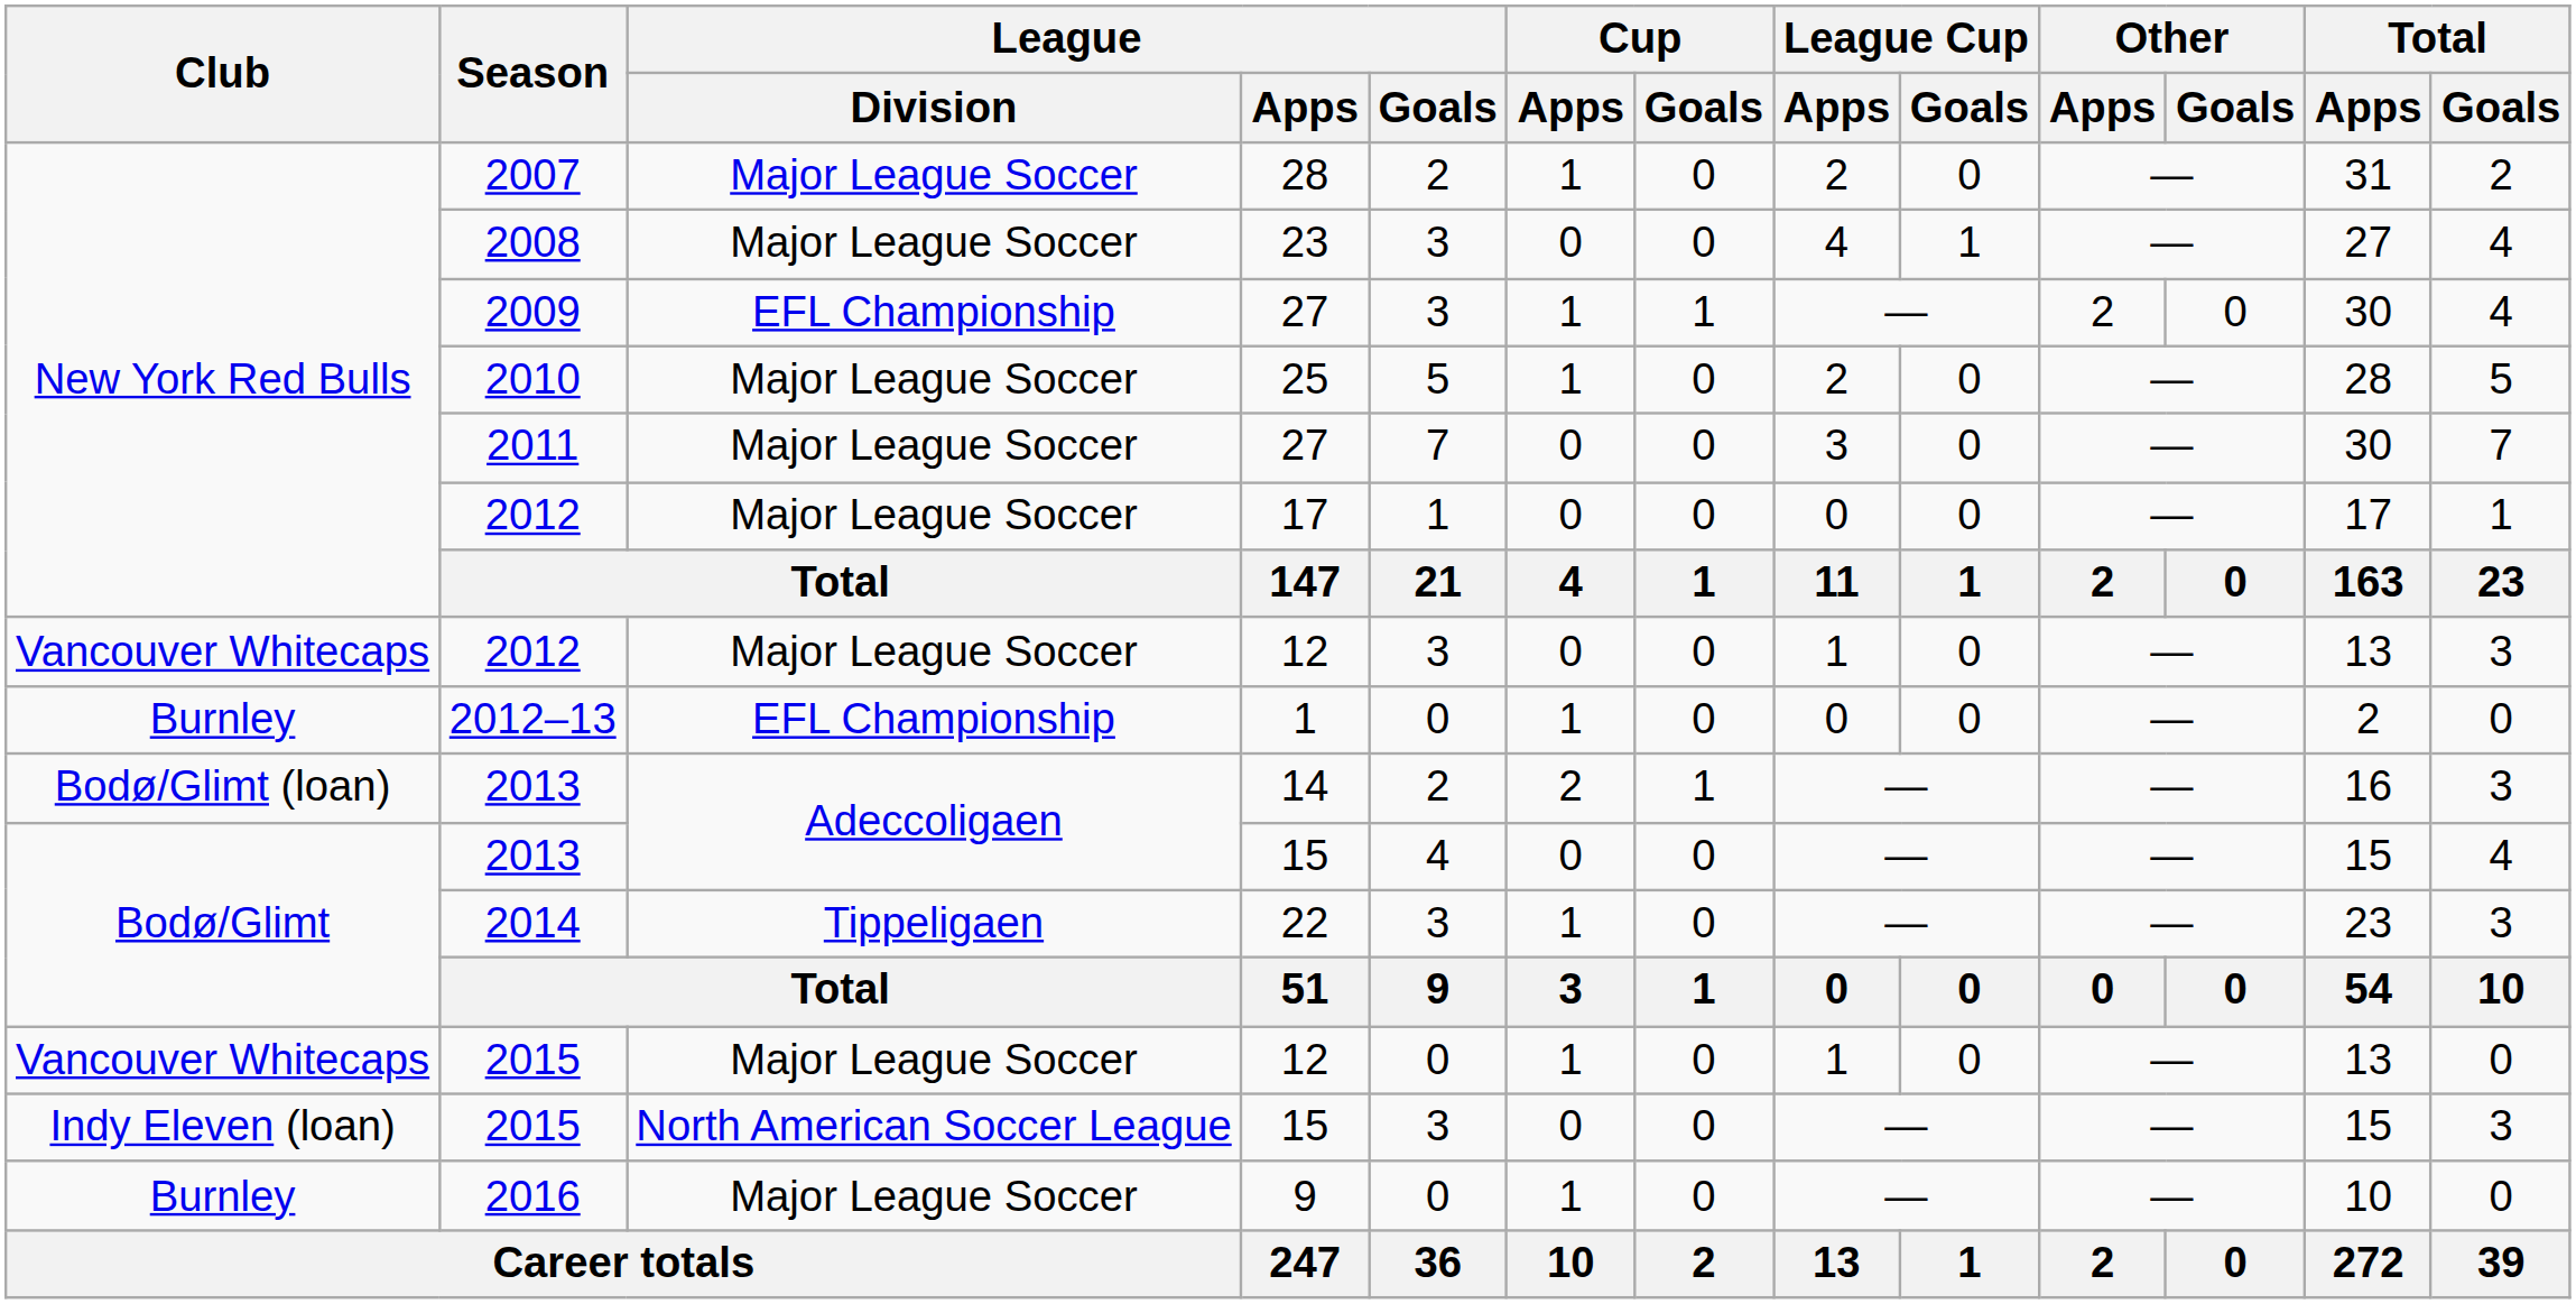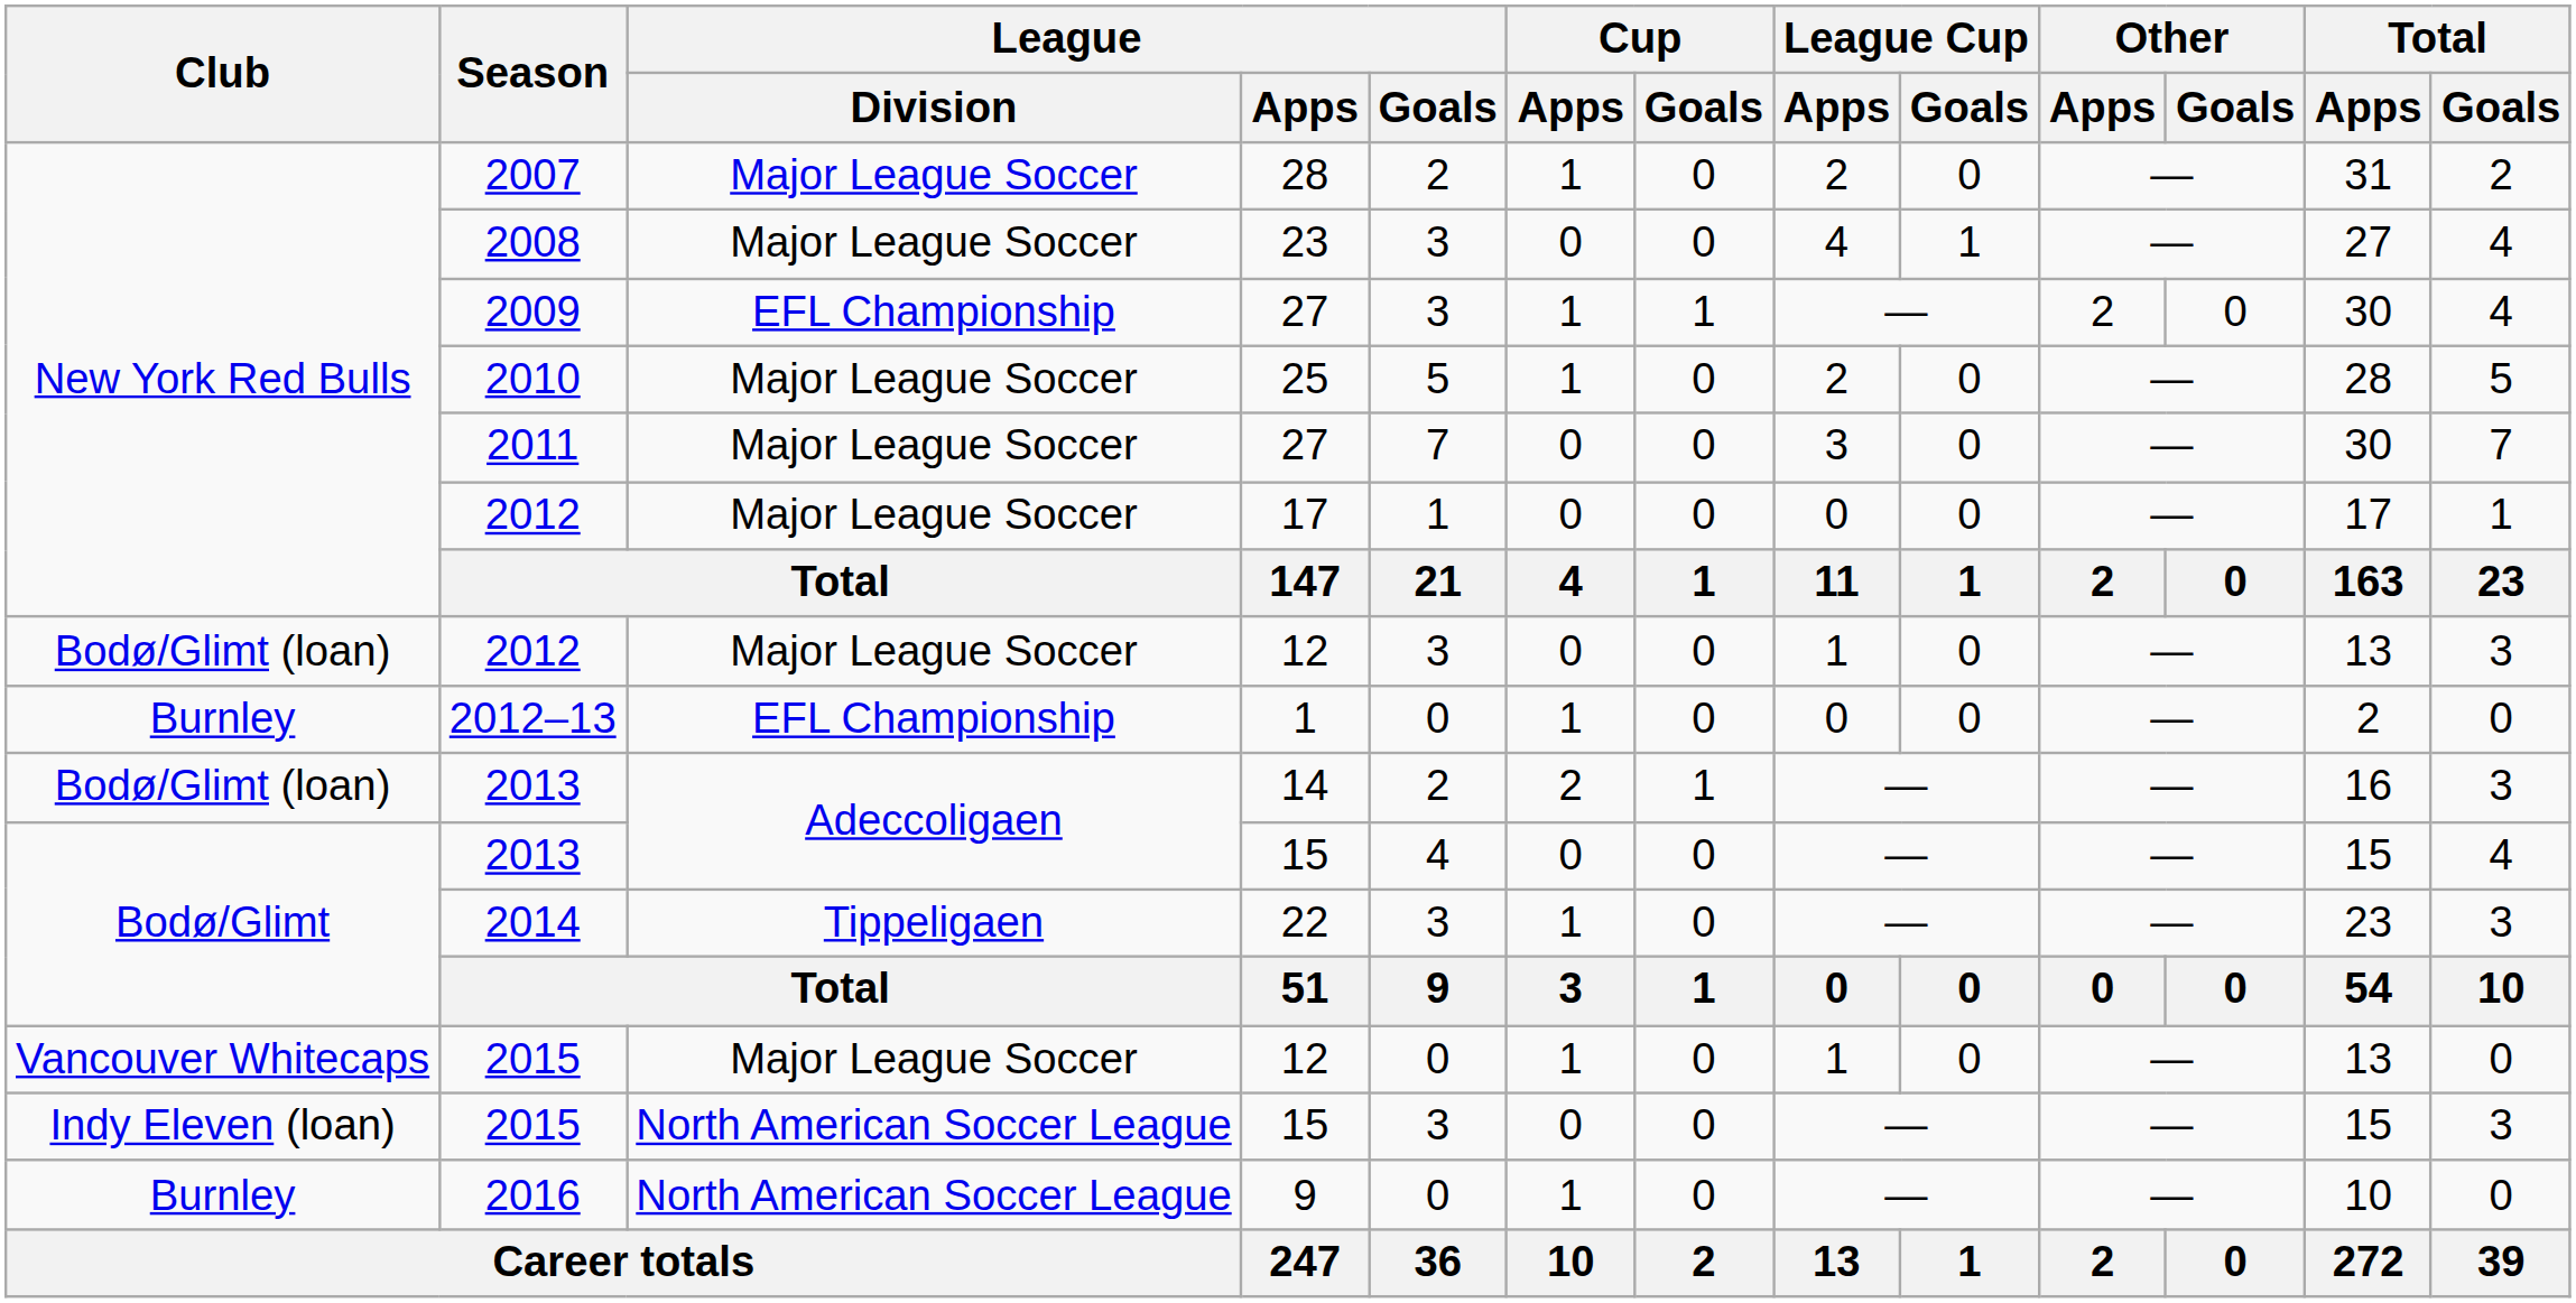2012 / 12 | Club: Vancouver Whitecaps -> Bodø/Glimt (loan)
2016 | League / Division: Major League Soccer -> North American Soccer League
